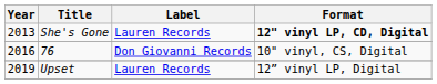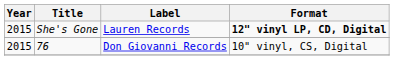She's Gone | Year: 2013 -> 2015
76 | Year: 2016 -> 2015
- row: 2019 | Upset | Lauren Records | 12” vinyl LP, Digital
